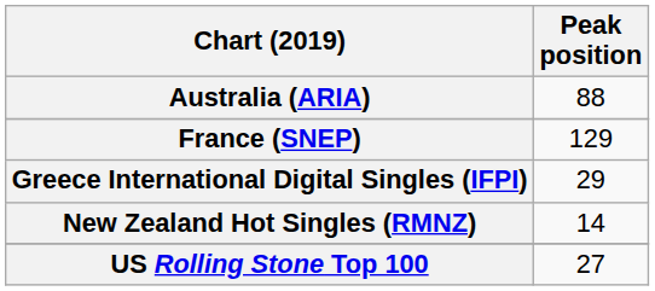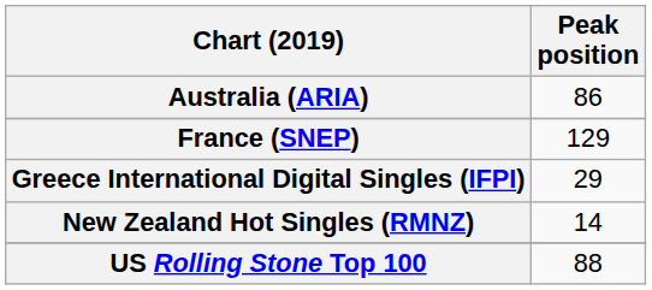Australia (ARIA) | Peak position: 88 -> 86
US Rolling Stone Top 100 | Peak position: 27 -> 88
